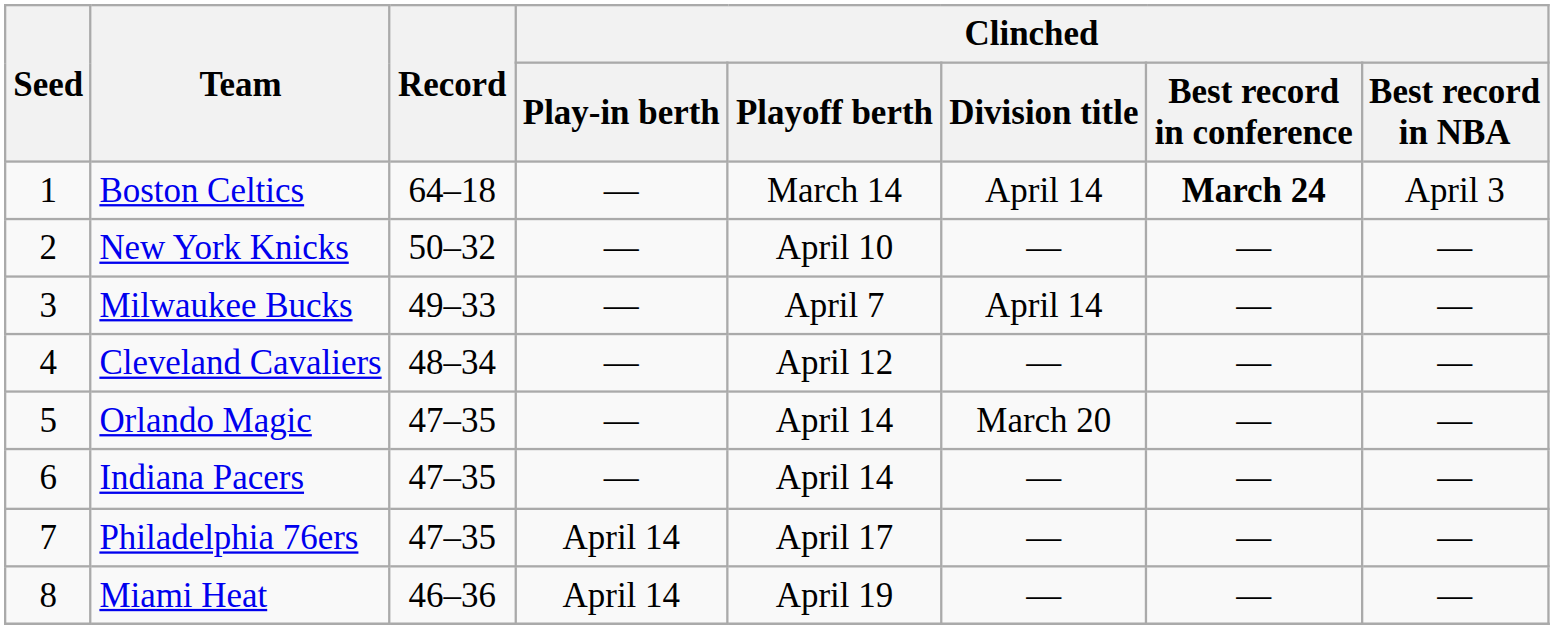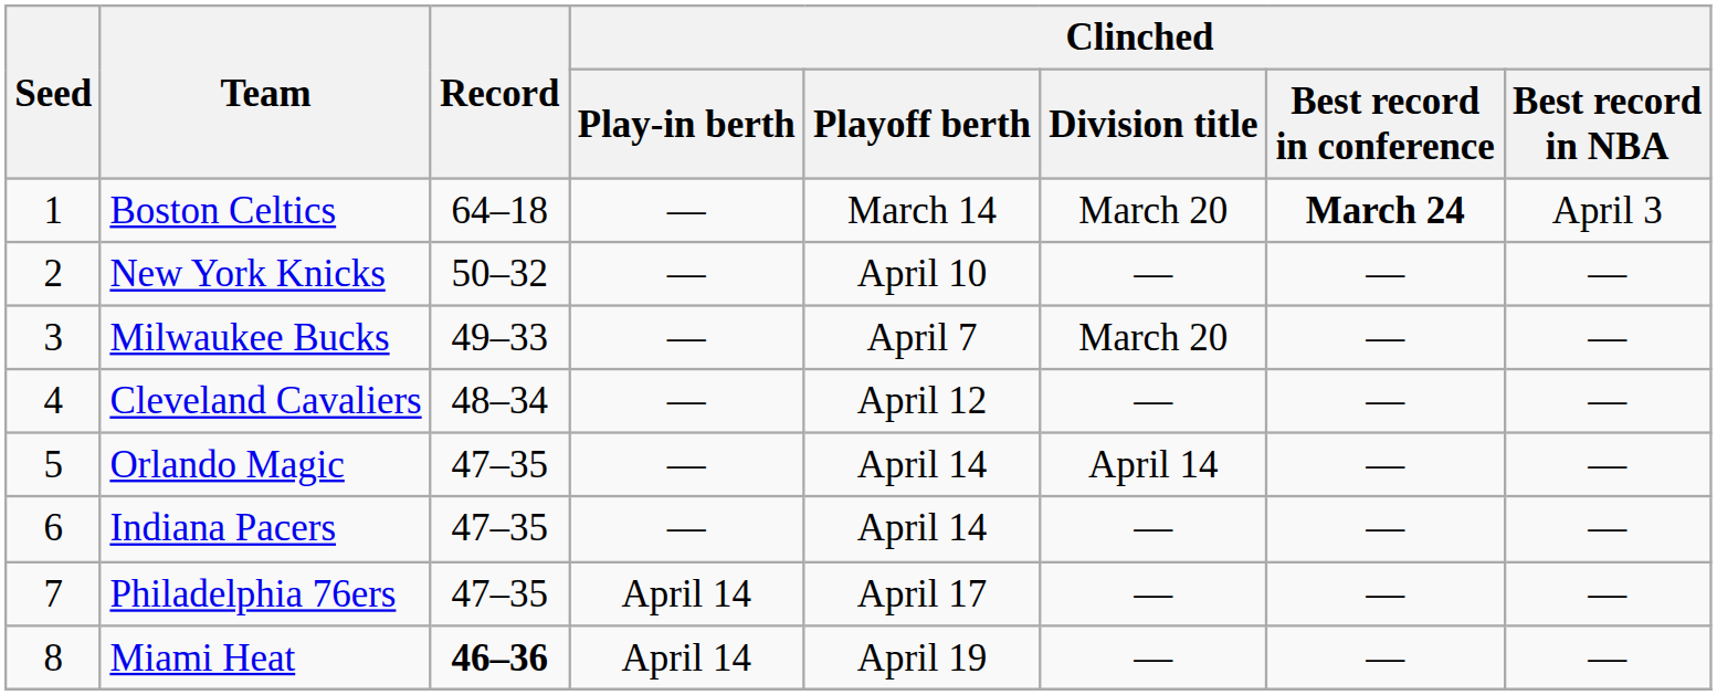Boston Celtics | Clinched / Division title: April 14 -> March 20
Milwaukee Bucks | Clinched / Division title: April 14 -> March 20
Orlando Magic | Clinched / Division title: March 20 -> April 14
Miami Heat | Record: normal -> bold
